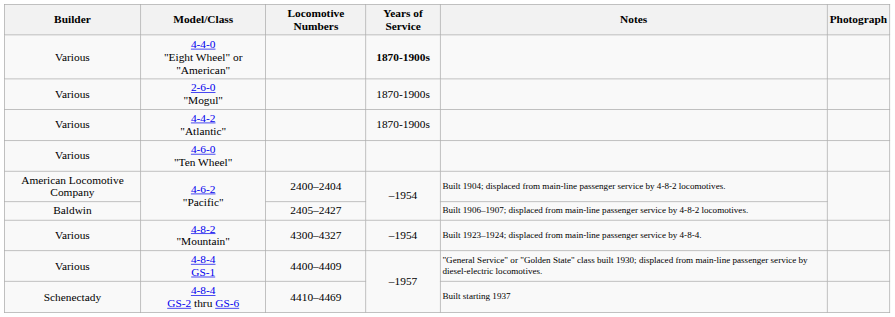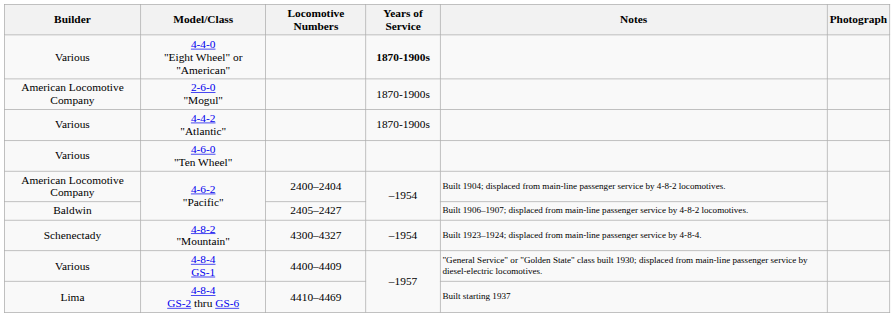2-6-0 "Mogul" | Builder: Various -> American Locomotive Company
4-8-2 "Mountain" | Builder: Various -> Schenectady
4-8-4 GS-2 thru GS-6 | Builder: Schenectady -> Lima
